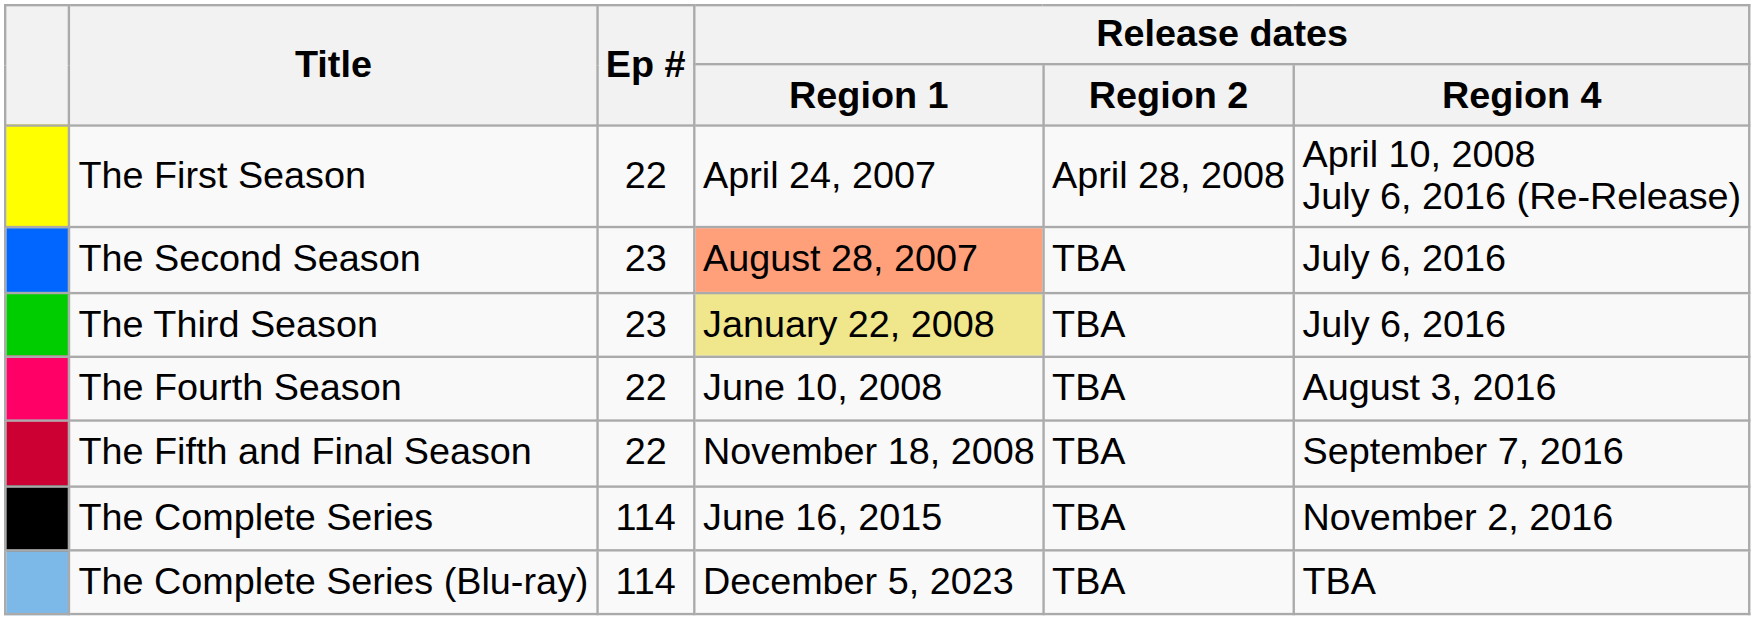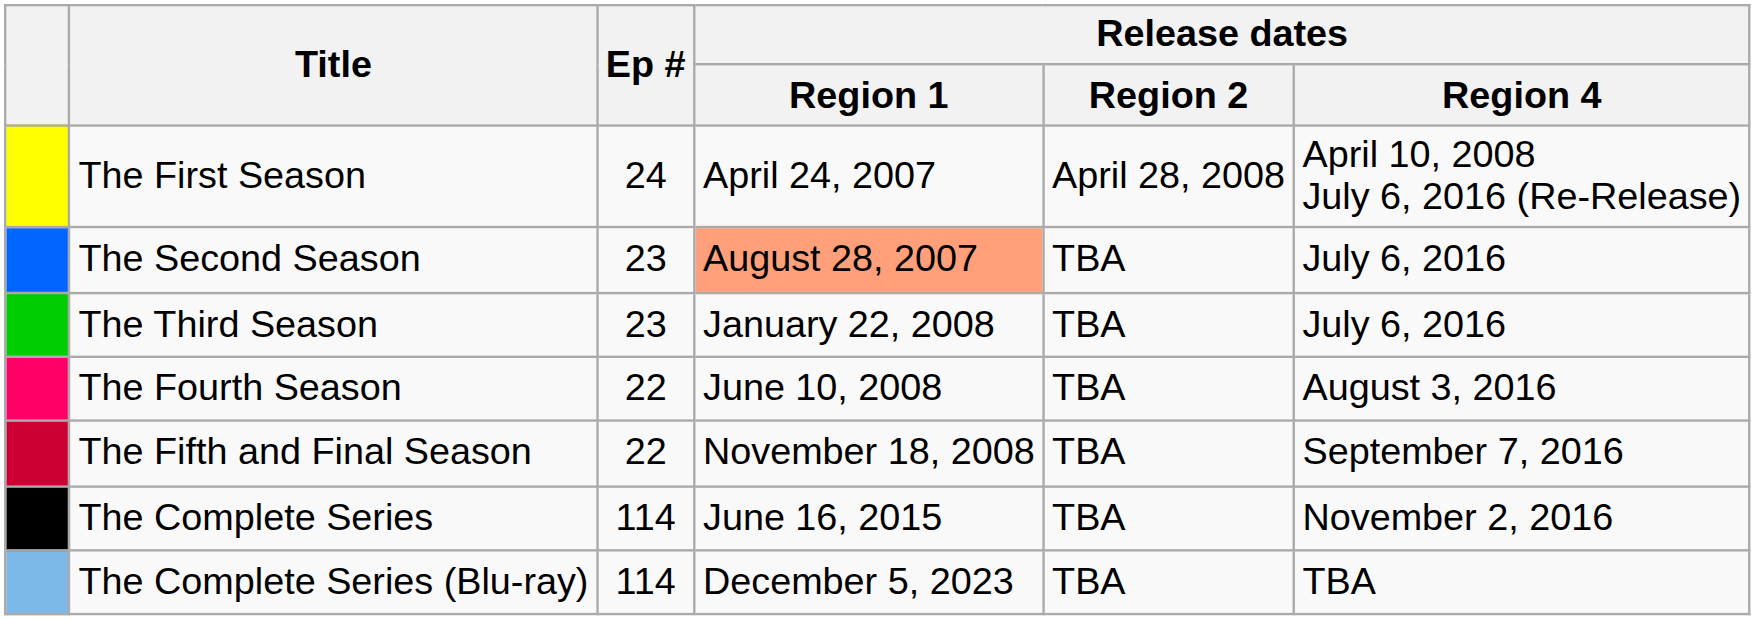The First Season | Ep #: 22 -> 24
The Third Season | Release dates / Region 1: khaki background -> no background
